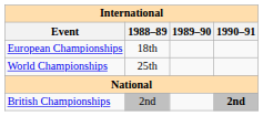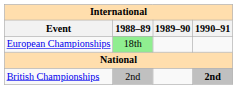European Championships | 1988–89: no background -> lightgreen background
- row: World Championships | 25th
